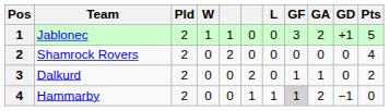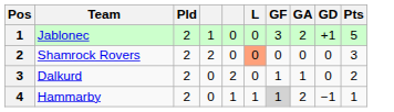- column: W | 1 | 0 | 0 | 0
Shamrock Rovers | L: no background -> lightsalmon background
Shamrock Rovers | Pts: 4 -> 3
Hammarby | Pts: 0 -> 1
